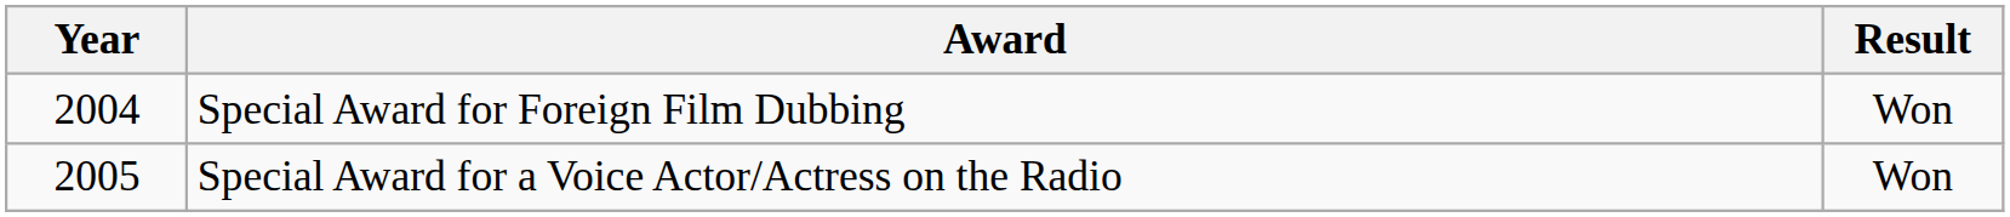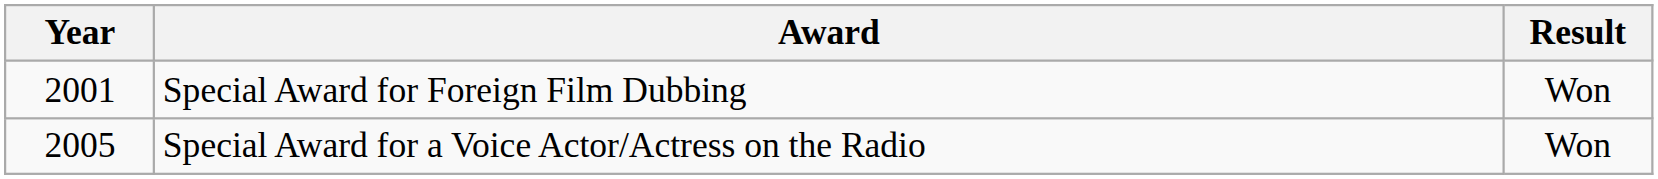Special Award for Foreign Film Dubbing | Year: 2004 -> 2001
